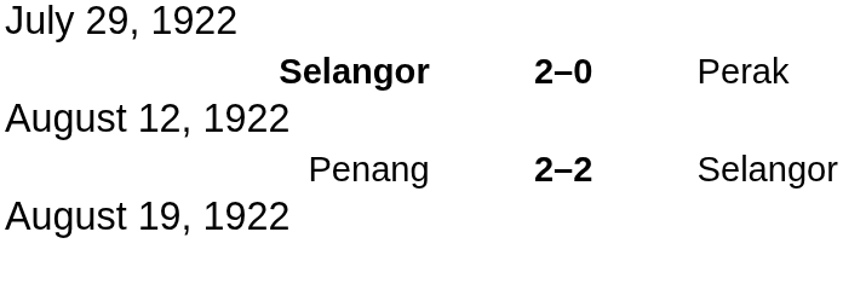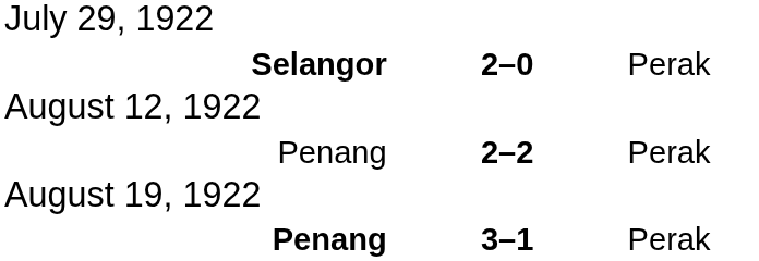Penang / 2–2 | column 3: Selangor -> Perak
+ row: Penang | 3–1 | Perak
